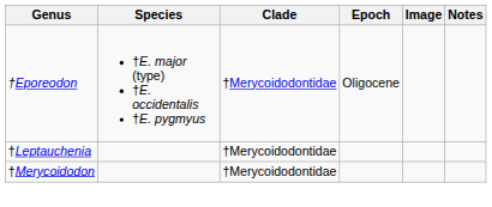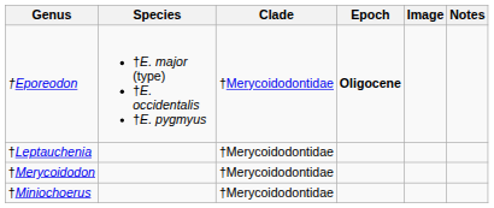†Eporeodon | Epoch: normal -> bold
+ row: †Miniochoerus | †Merycoidodontidae
